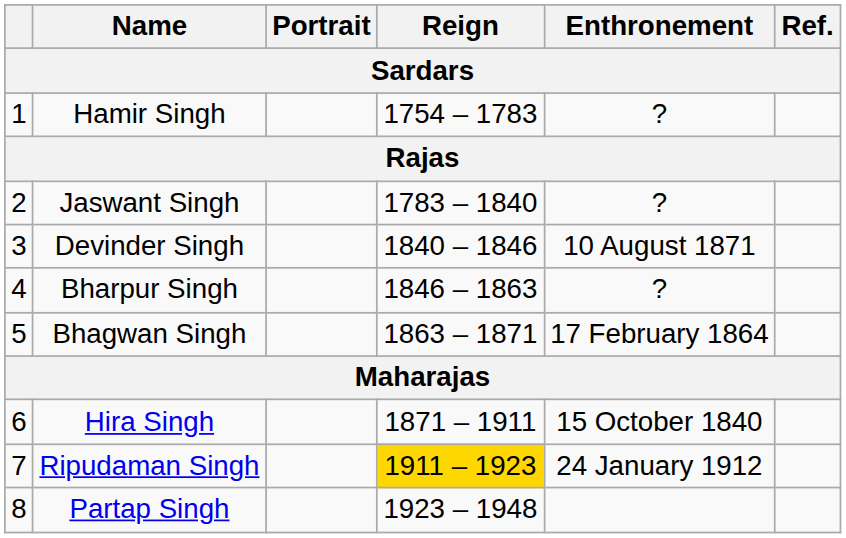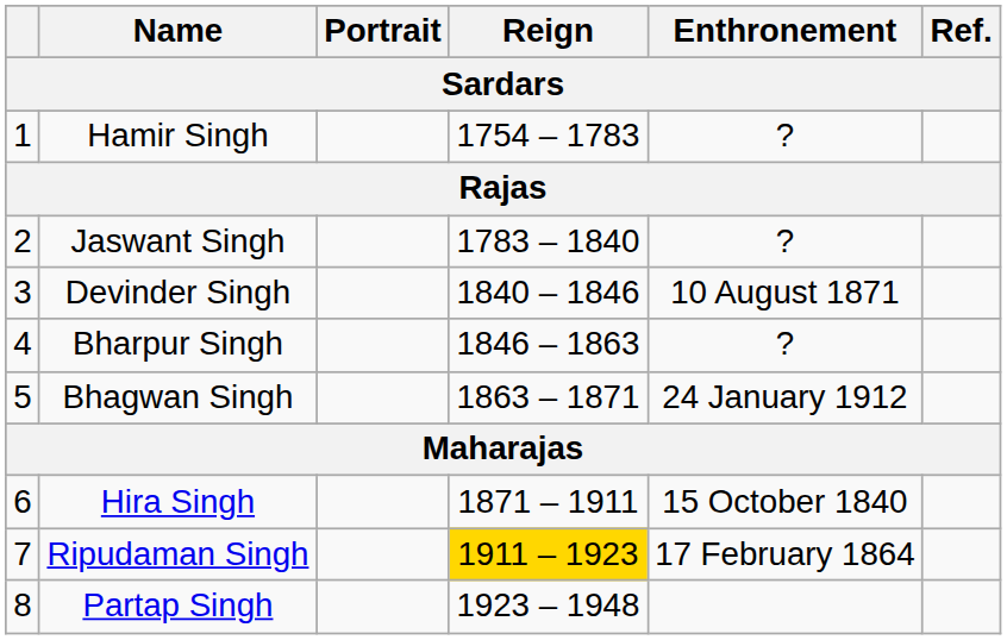Bhagwan Singh | Enthronement: 17 February 1864 -> 24 January 1912
Ripudaman Singh | Enthronement: 24 January 1912 -> 17 February 1864
